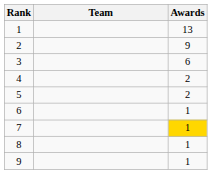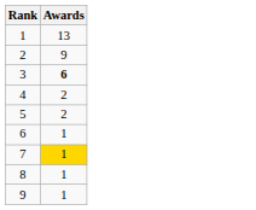- column: Team
3 | Awards: normal -> bold
